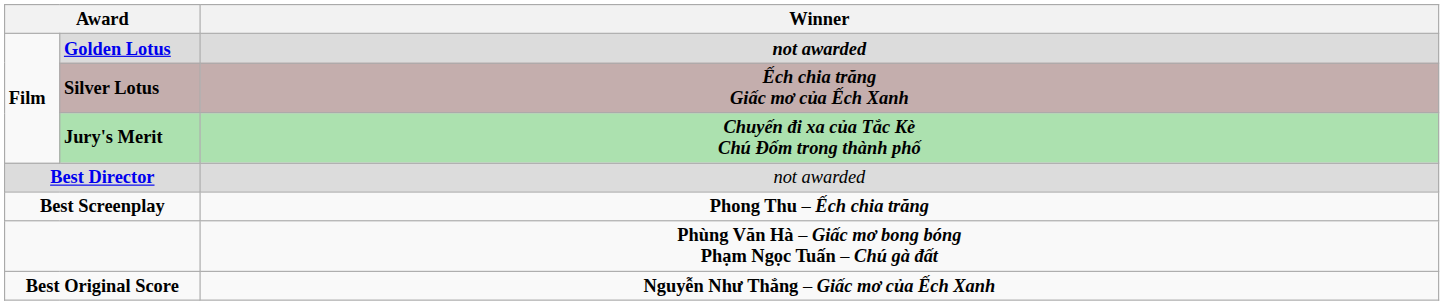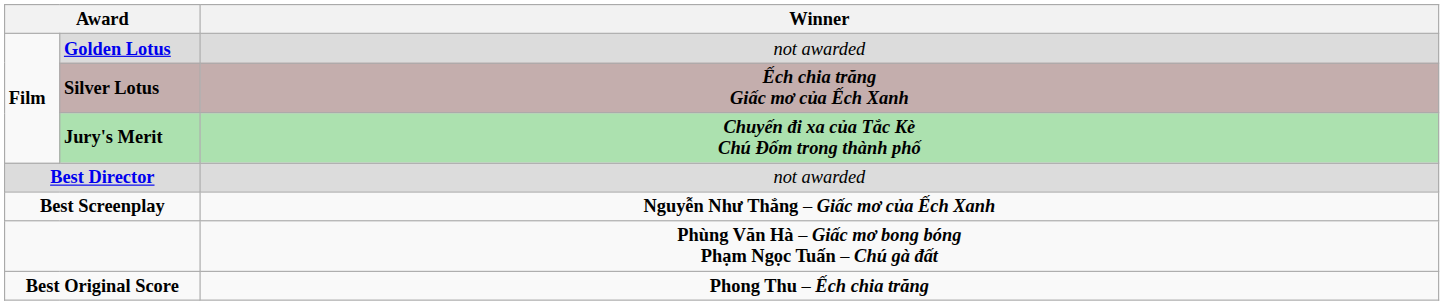Golden Lotus | Winner: bold -> normal
Best Screenplay | Winner: Phong Thu – Ếch chia trăng -> Nguyễn Như Thắng – Giấc mơ của Ếch Xanh
Best Original Score | Winner: Nguyễn Như Thắng – Giấc mơ của Ếch Xanh -> Phong Thu – Ếch chia trăng
